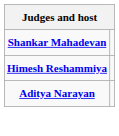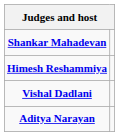+ row: Vishal Dadlani
